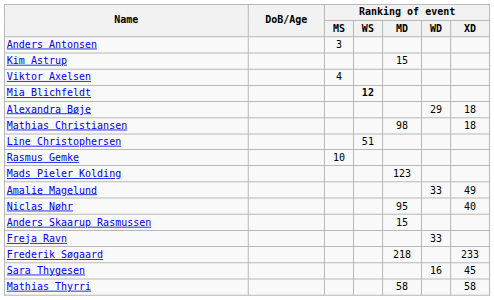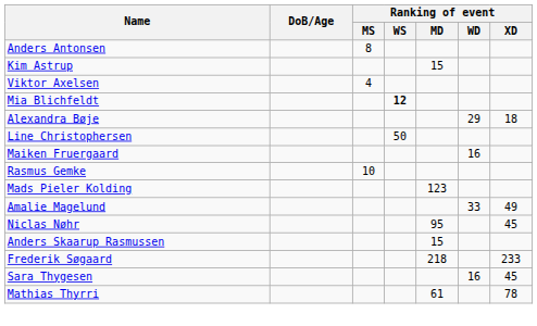Anders Antonsen | Ranking of event / MS: 3 -> 8
- row: Mathias Christiansen | 98 | 18
Line Christophersen | Ranking of event / WS: 51 -> 50
+ row: Maiken Fruergaard | 16
Niclas Nøhr | Ranking of event / XD: 40 -> 45
- row: Freja Ravn | 33
Mathias Thyrri | Ranking of event / MD: 58 -> 61
Mathias Thyrri | Ranking of event / XD: 58 -> 78
